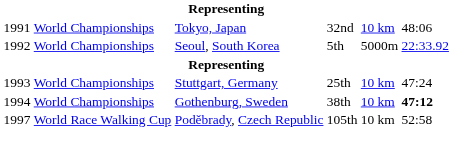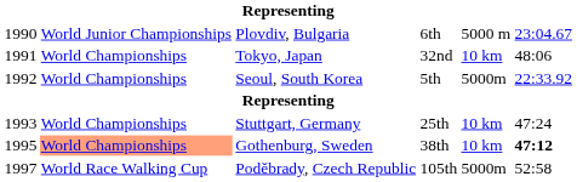+ row: 1990 | World Junior Championships | Plovdiv, Bulgaria | 6th | 5000 m | 23:04.67
Gothenburg, Sweden | column 1: 1994 -> 1995
Gothenburg, Sweden | column 2: no background -> lightsalmon background
Poděbrady, Czech Republic | column 5: 10 km -> 5000m
